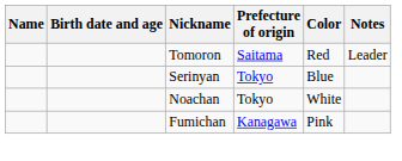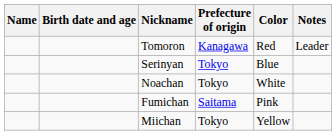Tomoron | Prefecture of origin: Saitama -> Kanagawa
Fumichan | Prefecture of origin: Kanagawa -> Saitama
+ row: Miichan | Tokyo | Yellow
